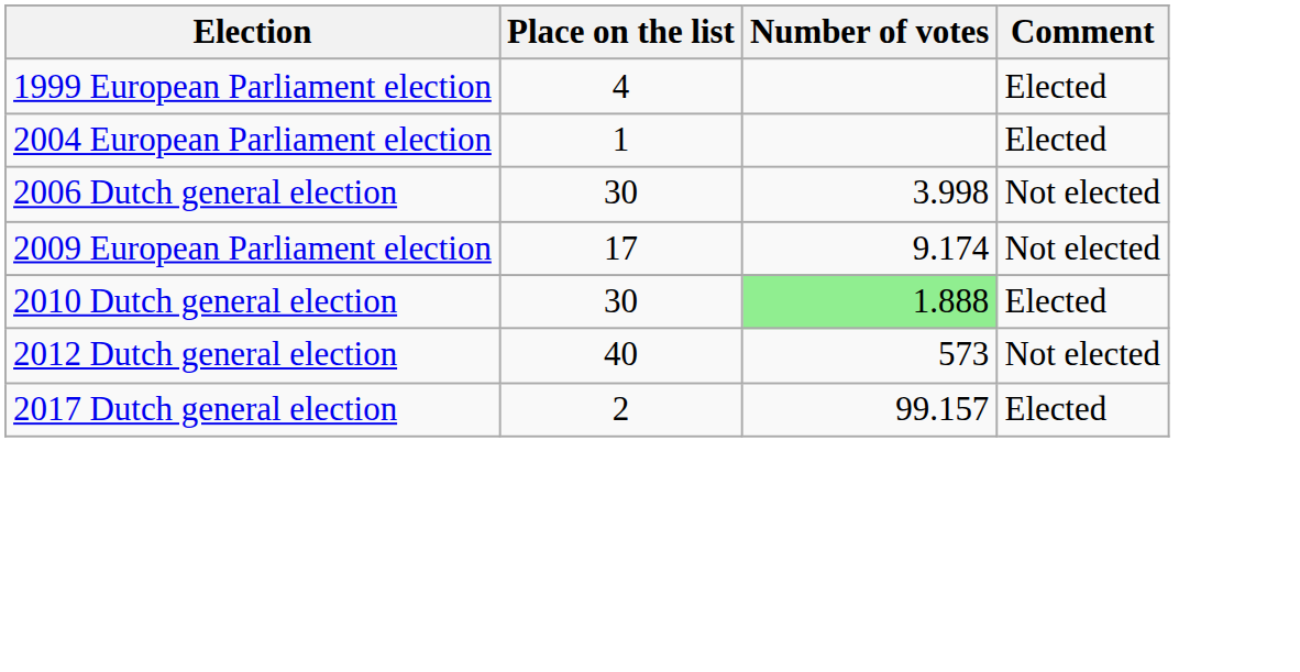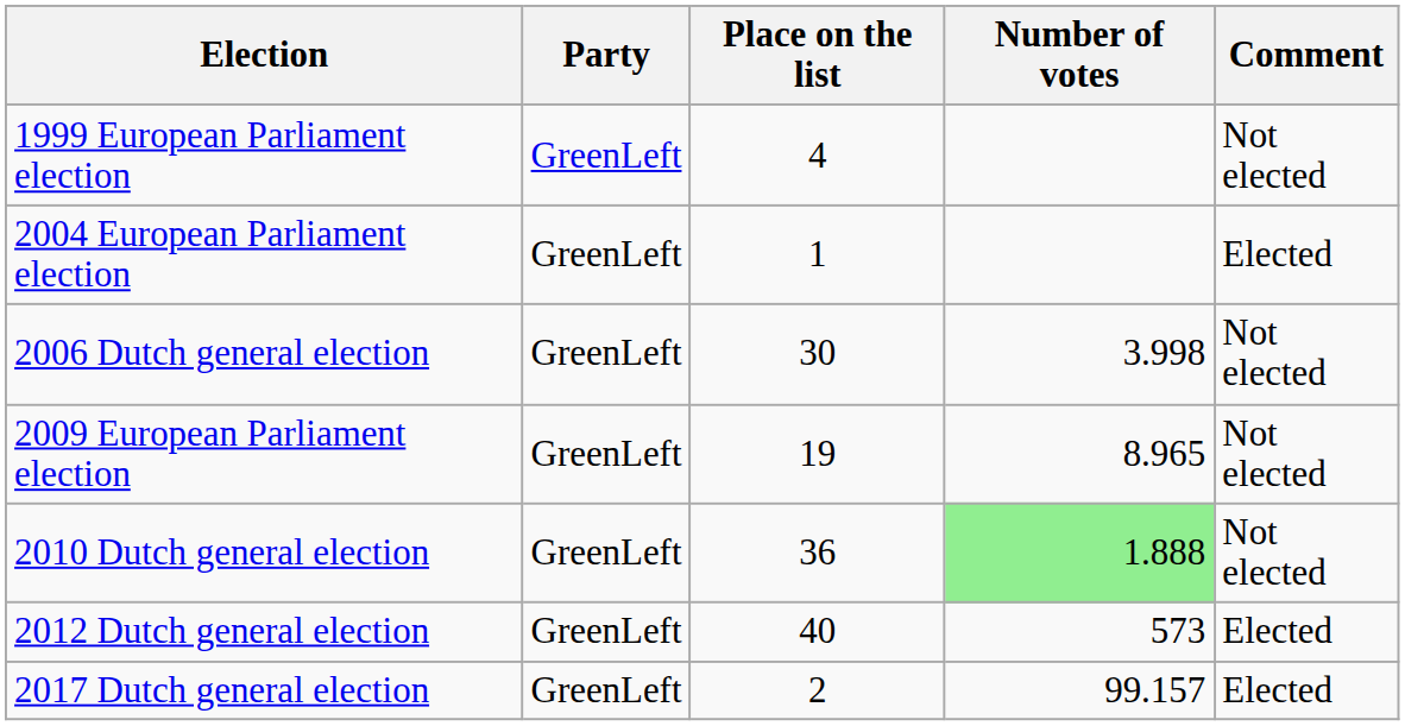+ column: Party | GreenLeft | GreenLeft | GreenLeft | GreenLeft | GreenLeft | GreenLeft | GreenLeft
1999 European Parliament election | Comment: Elected -> Not elected
2009 European Parliament election | Place on the list: 17 -> 19
2009 European Parliament election | Number of votes: 9.174 -> 8.965
2010 Dutch general election | Place on the list: 30 -> 36
2010 Dutch general election | Comment: Elected -> Not elected
2012 Dutch general election | Comment: Not elected -> Elected
